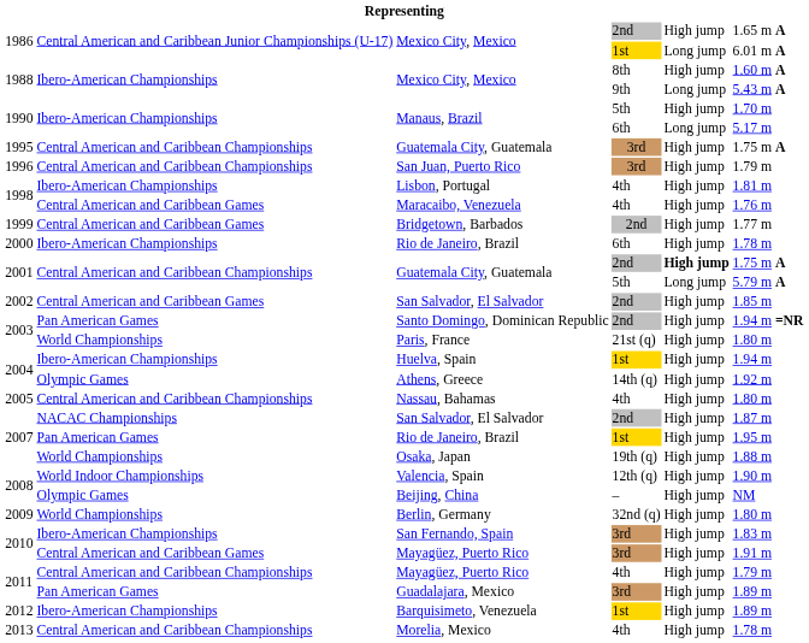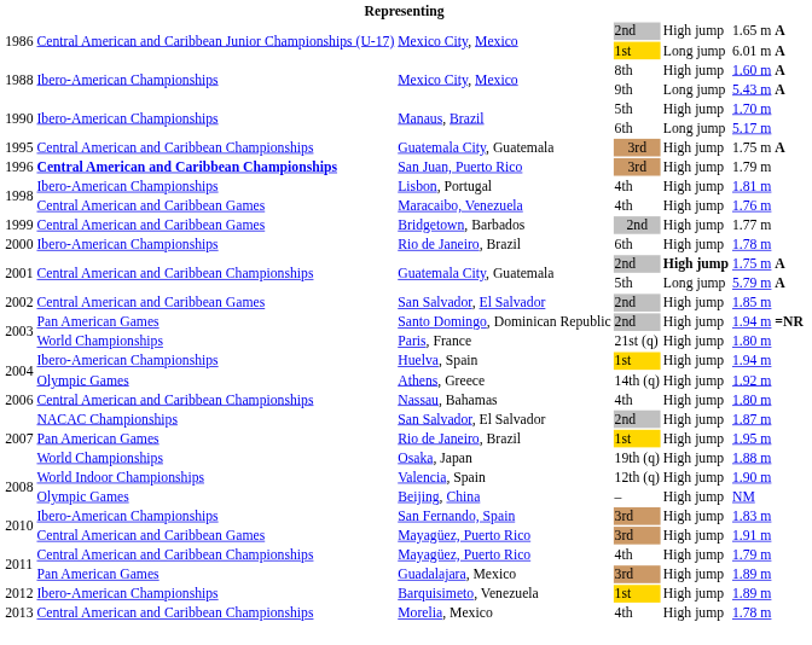San Juan, Puerto Rico | column 2: normal -> bold
Nassau, Bahamas | column 1: 2005 -> 2006
- row: 2009 | World Championships | Berlin, Germany | 32nd (q) | High jump | 1.80 m
